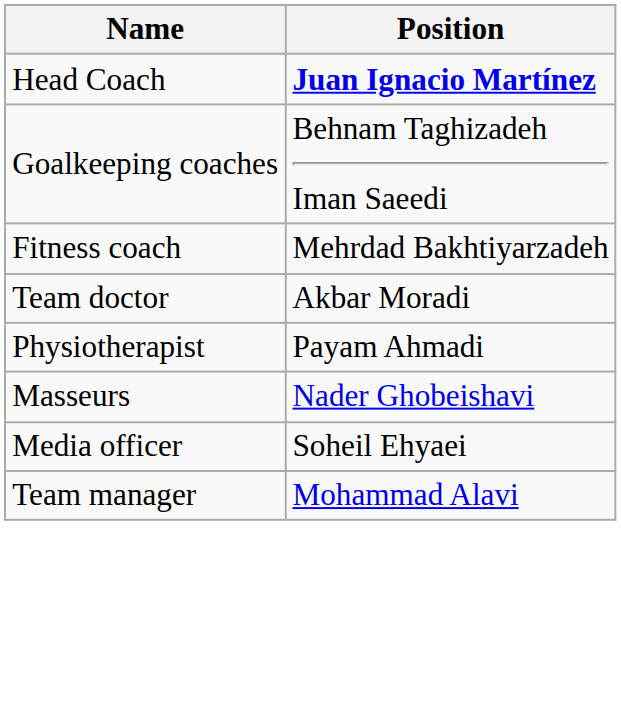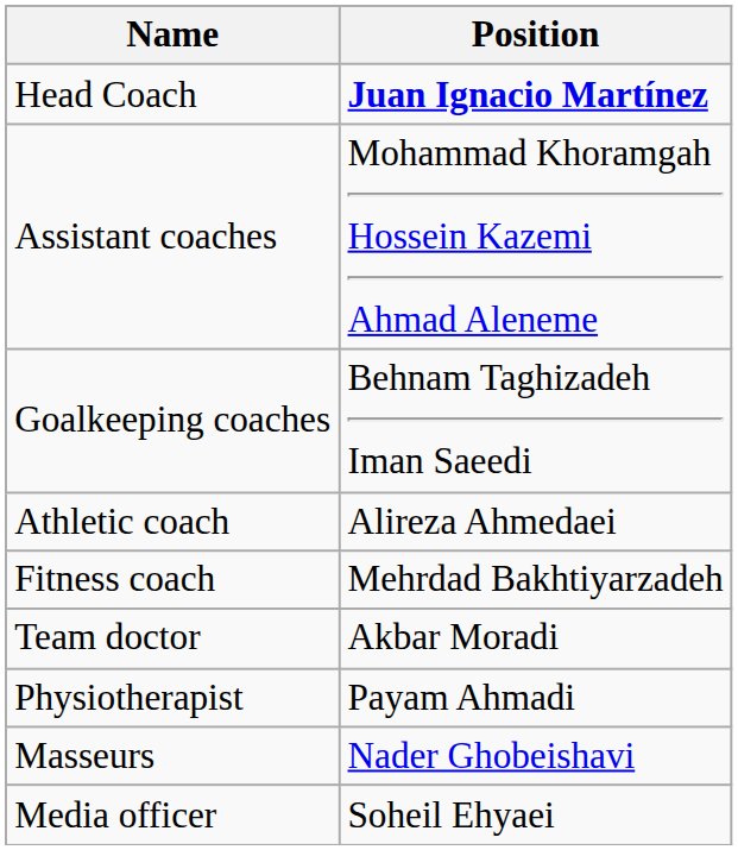+ row: Assistant coaches | Mohammad Khoramgah Hossein Kazemi Ahmad Aleneme
+ row: Athletic coach | Alireza Ahmedaei
- row: Team manager | Mohammad Alavi
